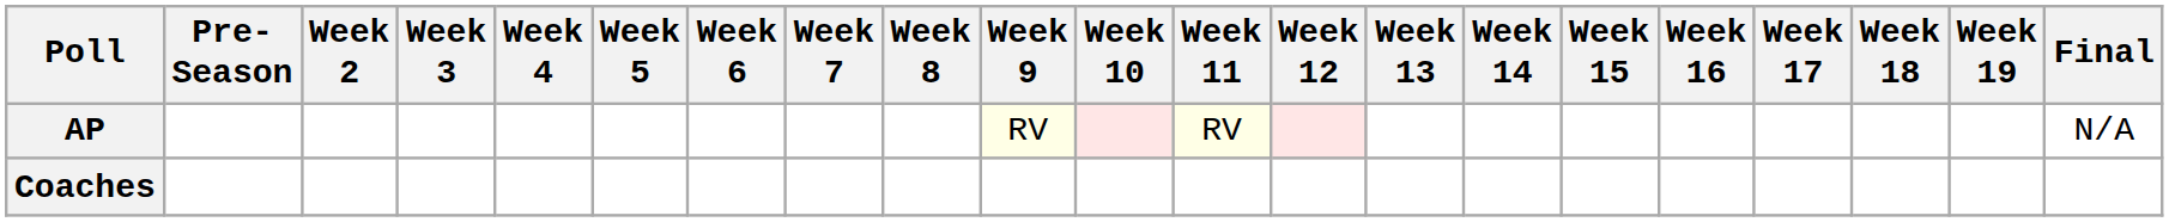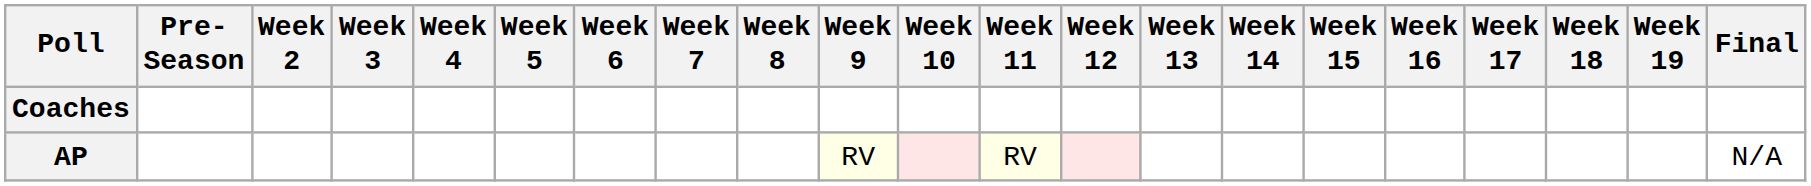rows swapped: AP <-> Coaches
